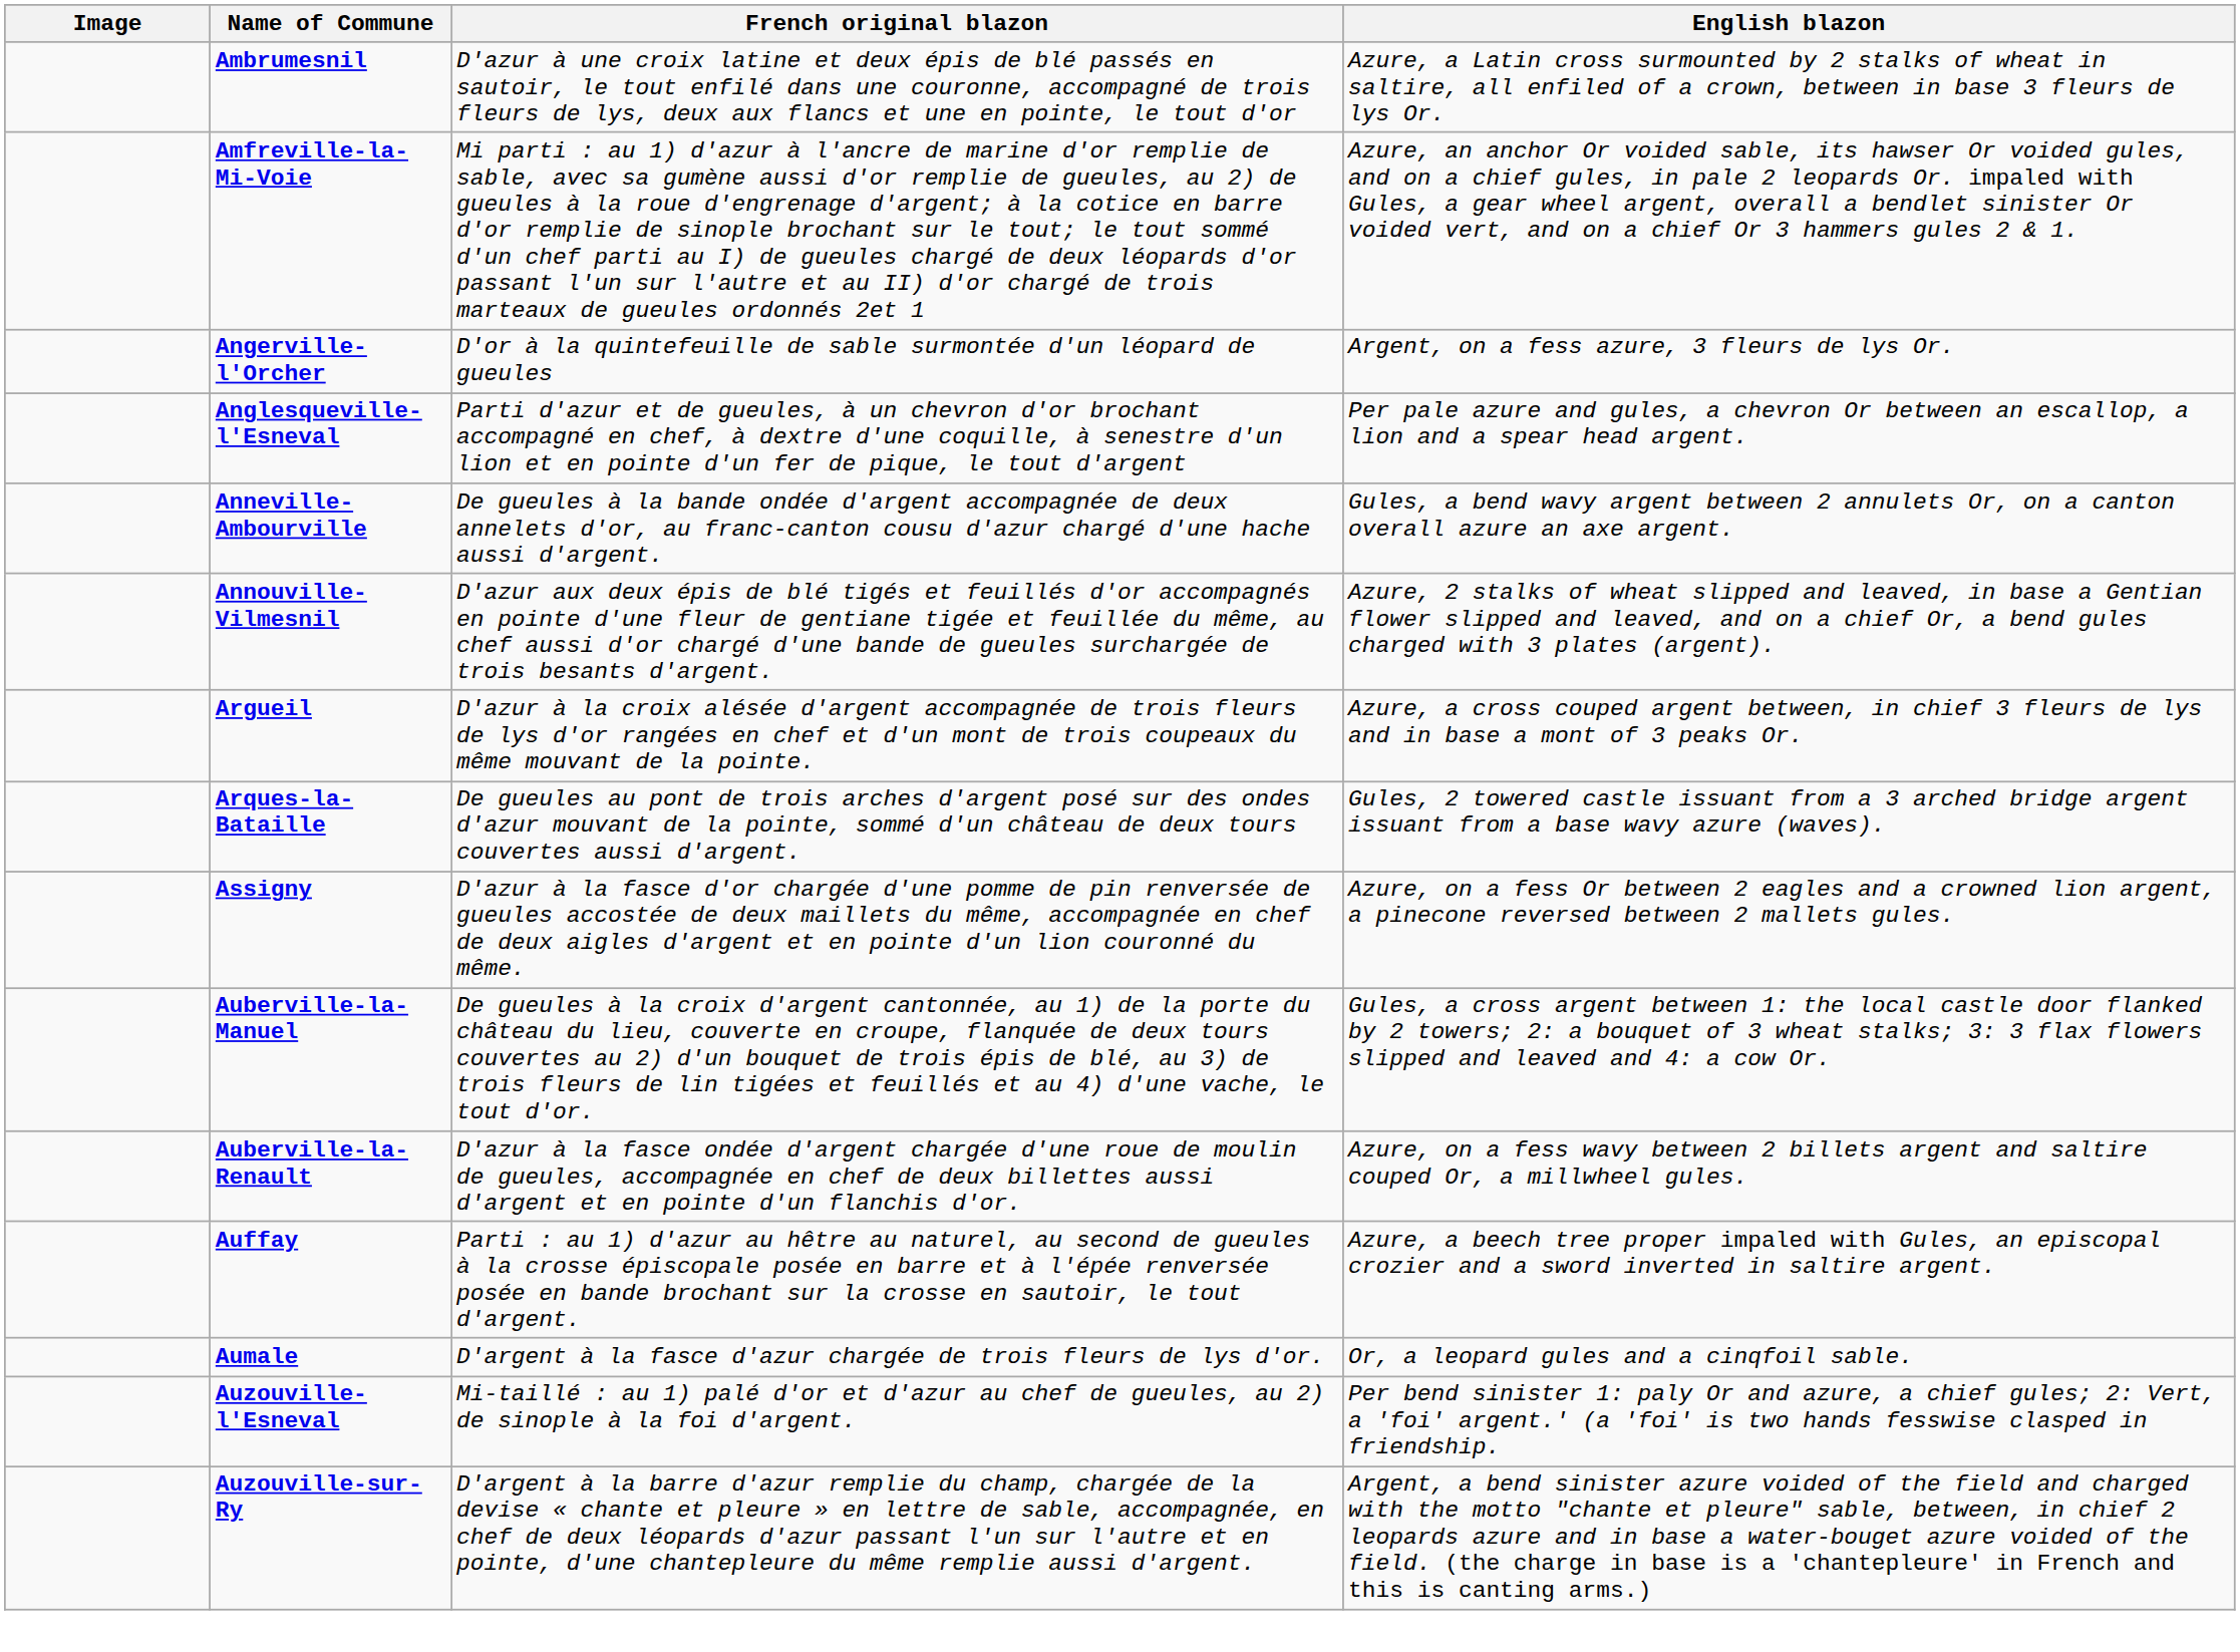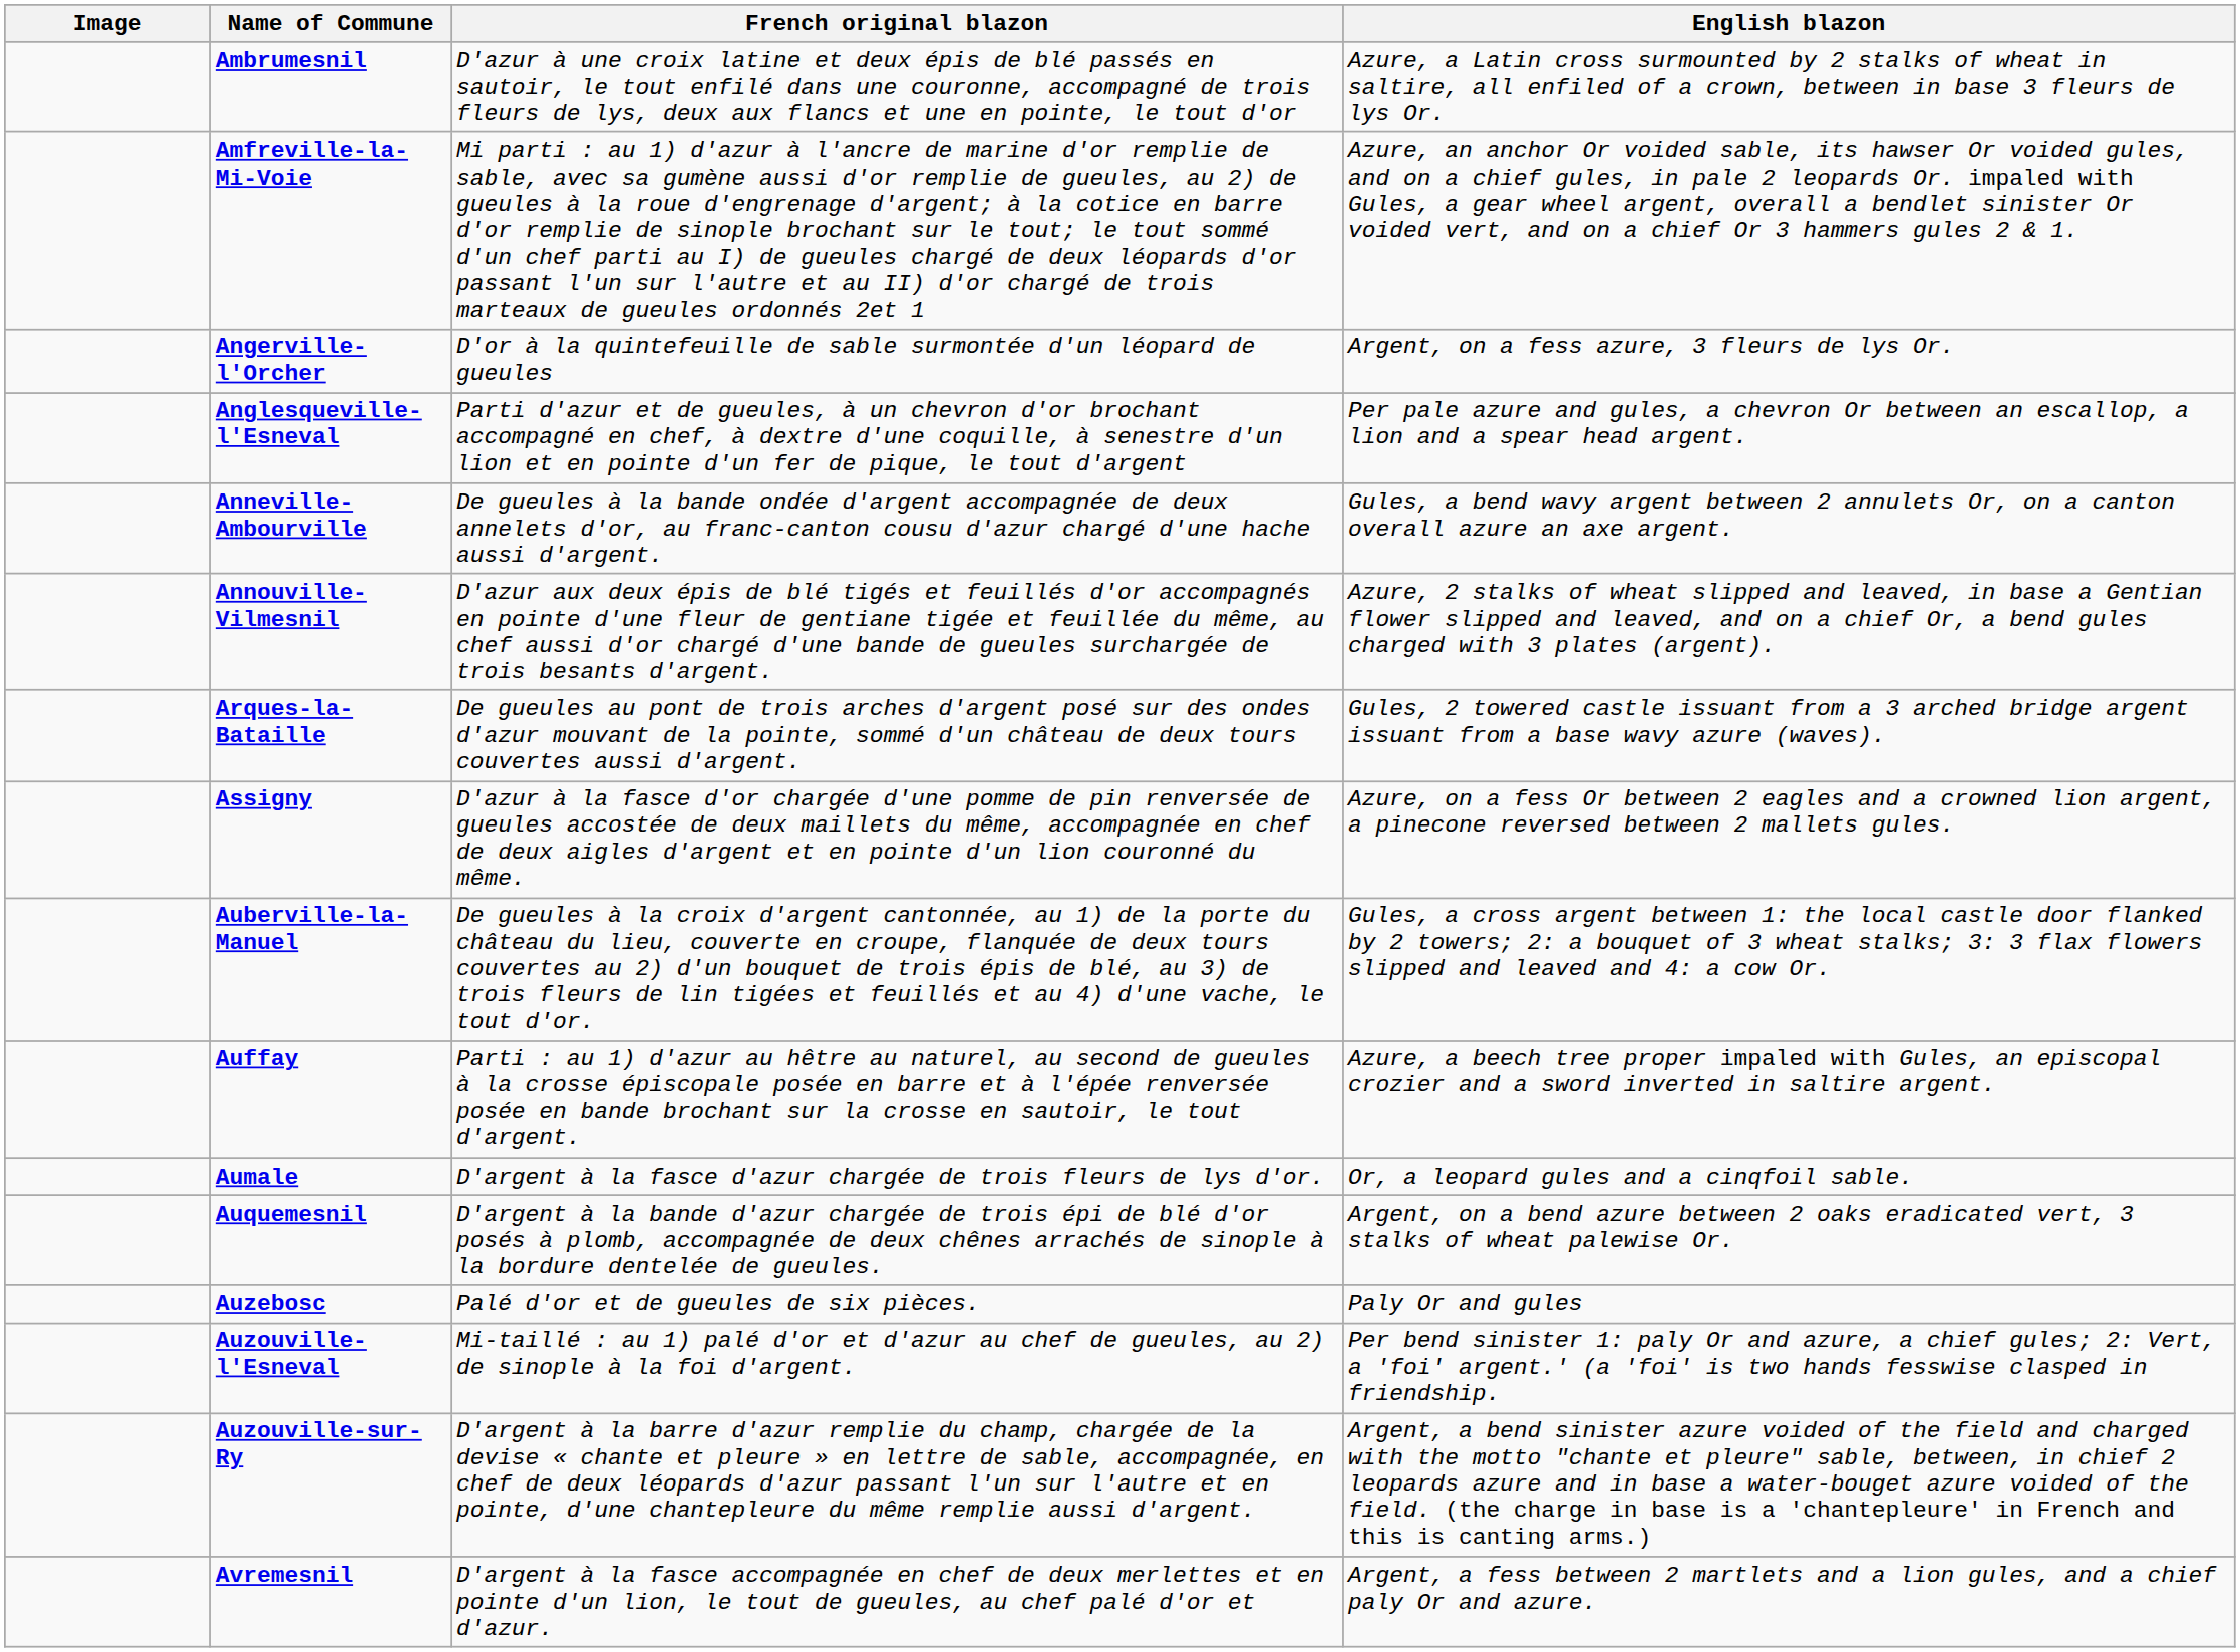- row: Argueil | D'azur à la croix alésée d'argent accompagnée de trois fleurs de lys d'or rangées en chef et d'un mont de trois coupeaux du même mouvant de la pointe. | Azure, a cross couped argent between, in chief 3 fleurs de lys and in base a mont of 3 peaks Or.
- row: Auberville-la-Renault | D'azur à la fasce ondée d'argent chargée d'une roue de moulin de gueules, accompagnée en chef de deux billettes aussi d'argent et en pointe d'un flanchis d'or. | Azure, on a fess wavy between 2 billets argent and saltire couped Or, a millwheel gules.
+ row: Auquemesnil | D'argent à la bande d'azur chargée de trois épi de blé d'or posés à plomb, accompagnée de deux chênes arrachés de sinople à la bordure dentelée de gueules. | Argent, on a bend azure between 2 oaks eradicated vert, 3 stalks of wheat palewise Or.
+ row: Auzebosc | Palé d'or et de gueules de six pièces. | Paly Or and gules
+ row: Avremesnil | D'argent à la fasce accompagnée en chef de deux merlettes et en pointe d'un lion, le tout de gueules, au chef palé d'or et d'azur. | Argent, a fess between 2 martlets and a lion gules, and a chief paly Or and azure.
